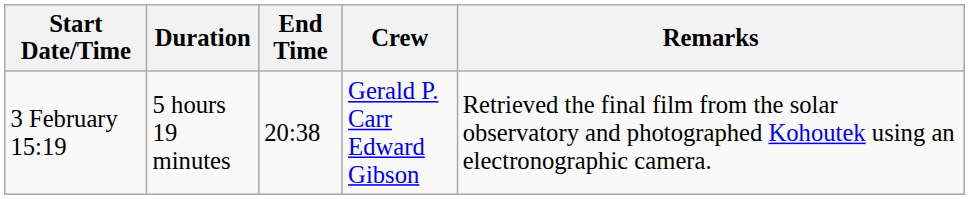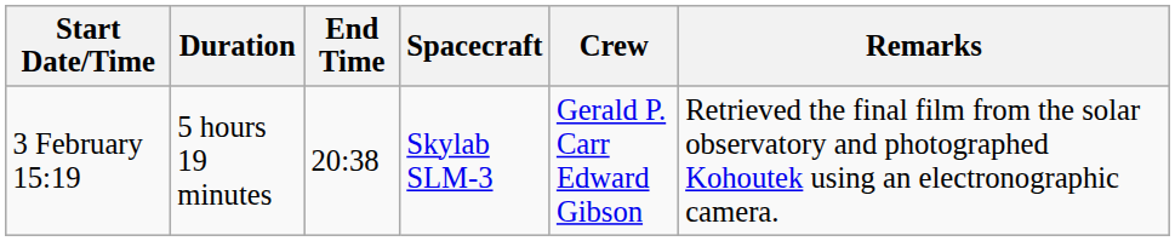+ column: Spacecraft | Skylab SLM-3
